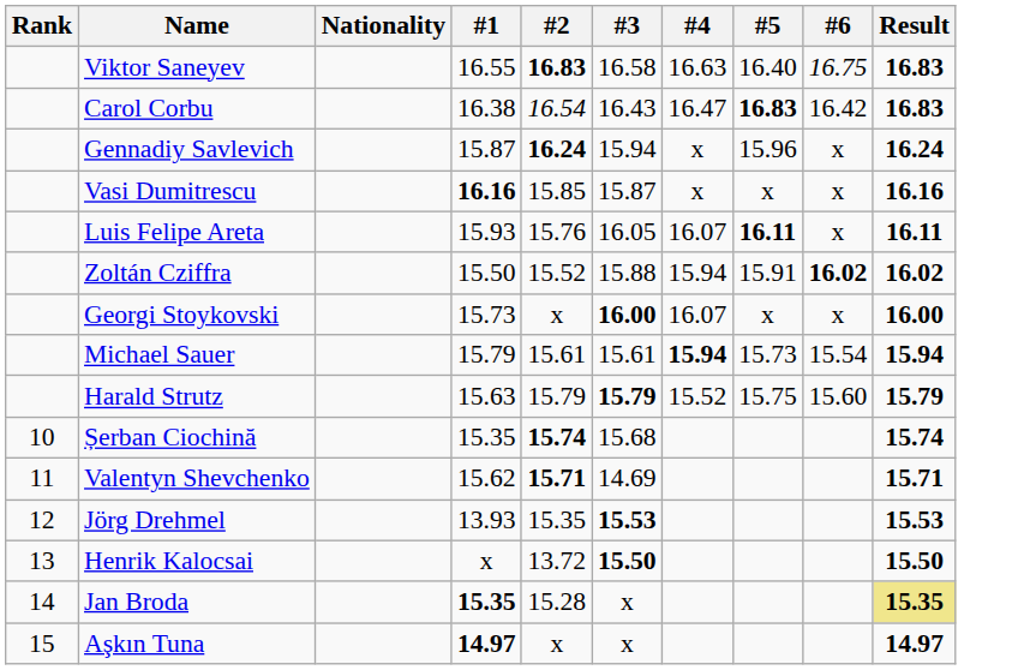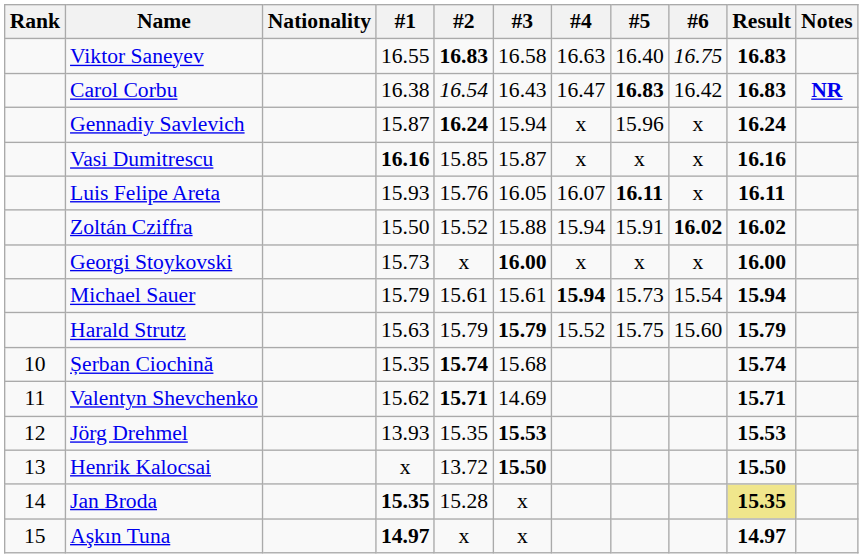+ column: Notes | NR
Georgi Stoykovski | #4: 16.07 -> x
